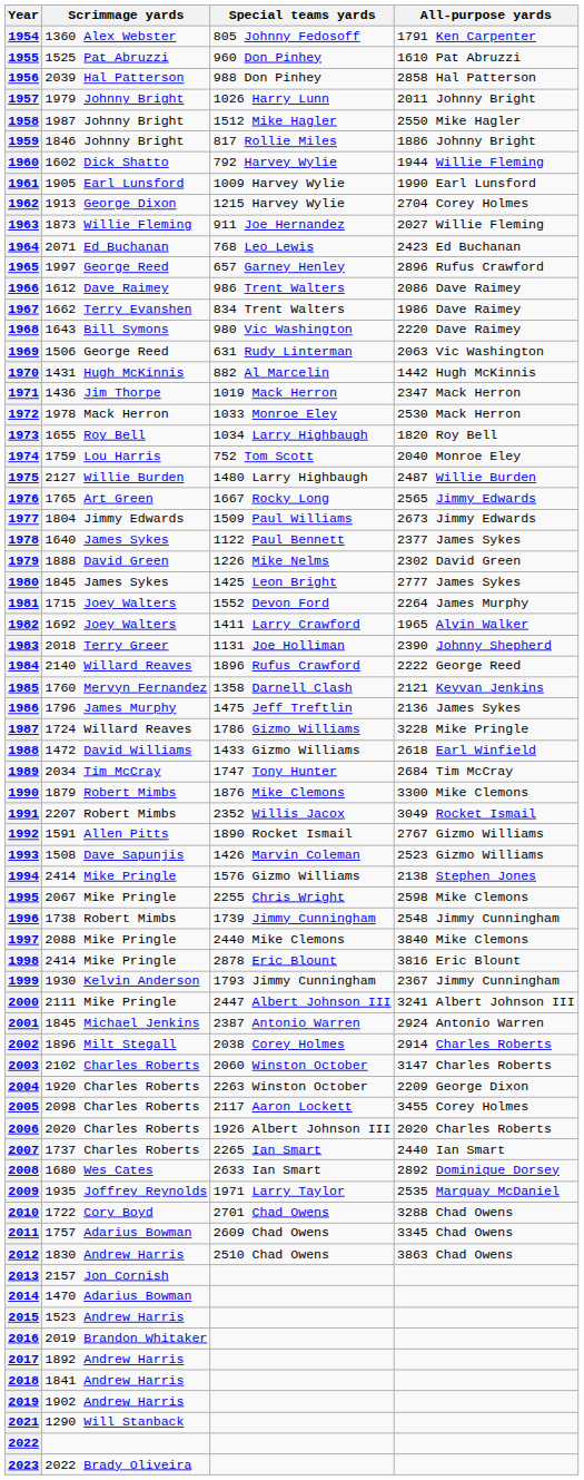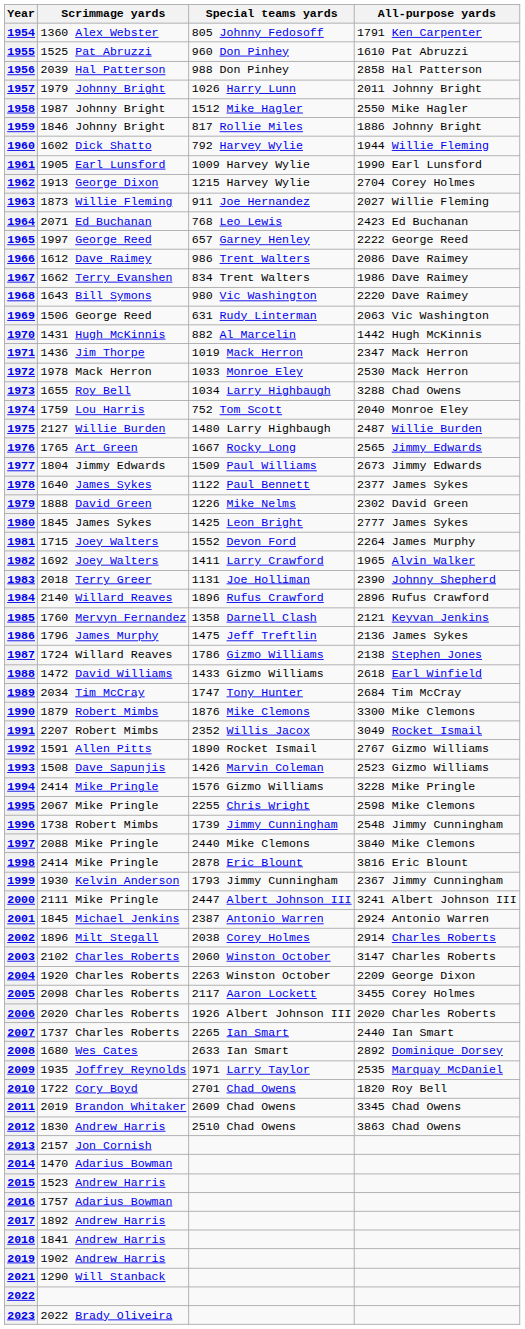1965 | All-purpose yards: 2896 Rufus Crawford -> 2222 George Reed
1973 | All-purpose yards: 1820 Roy Bell -> 3288 Chad Owens
1984 | All-purpose yards: 2222 George Reed -> 2896 Rufus Crawford
1987 | All-purpose yards: 3228 Mike Pringle -> 2138 Stephen Jones
1994 | All-purpose yards: 2138 Stephen Jones -> 3228 Mike Pringle
2010 | All-purpose yards: 3288 Chad Owens -> 1820 Roy Bell
2011 | Scrimmage yards: 1757 Adarius Bowman -> 2019 Brandon Whitaker
2016 | Scrimmage yards: 2019 Brandon Whitaker -> 1757 Adarius Bowman
